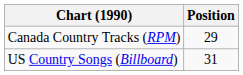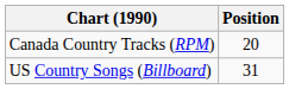Canada Country Tracks (RPM) | Position: 29 -> 20
